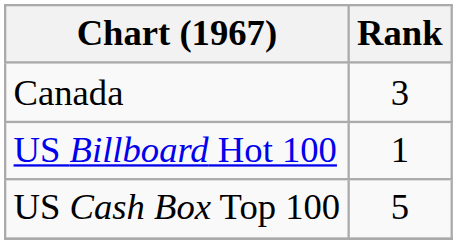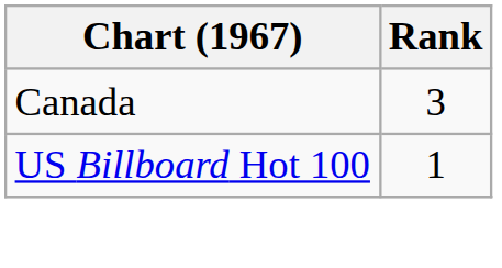- row: US Cash Box Top 100 | 5
